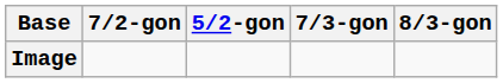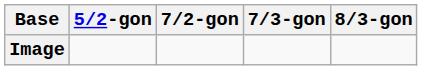columns swapped: 5/2-gon <-> 7/2-gon
